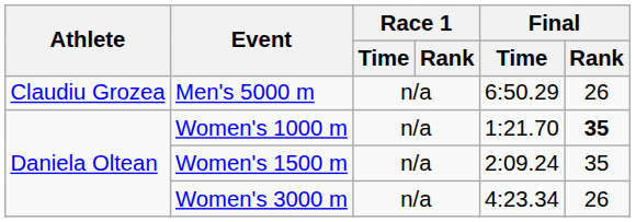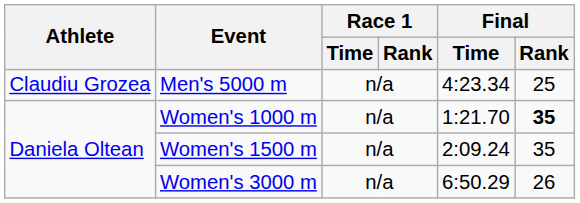Men's 5000 m | Final / Time: 6:50.29 -> 4:23.34
Men's 5000 m | Final / Rank: 26 -> 25
Women's 3000 m | Final / Time: 4:23.34 -> 6:50.29
